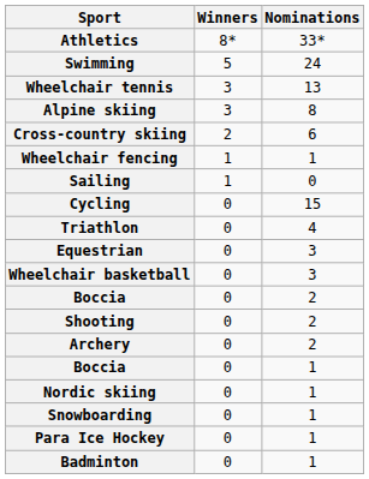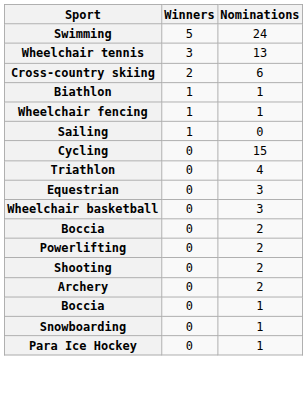- row: Athletics | 8* | 33*
- row: Alpine skiing | 3 | 8
+ row: Biathlon | 1 | 1
+ row: Powerlifting | 0 | 2
- row: Nordic skiing | 0 | 1
- row: Badminton | 0 | 1
